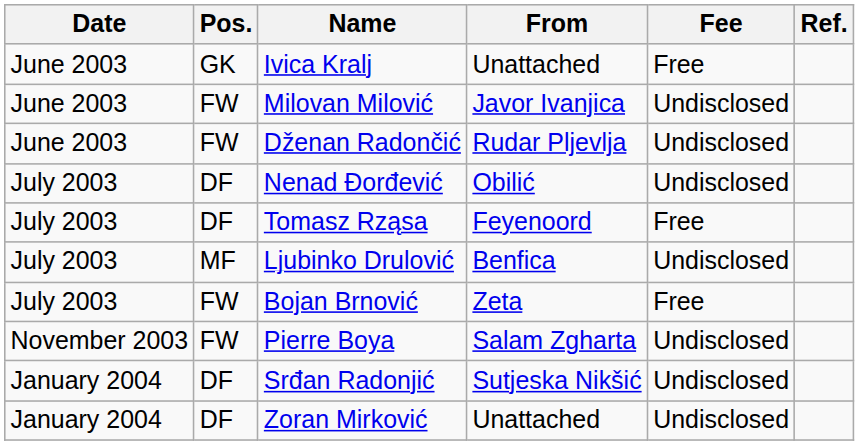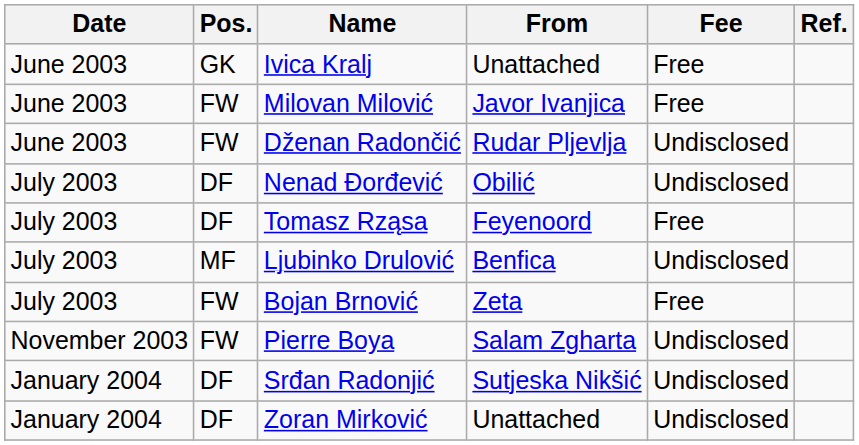Milovan Milović | Fee: Undisclosed -> Free
